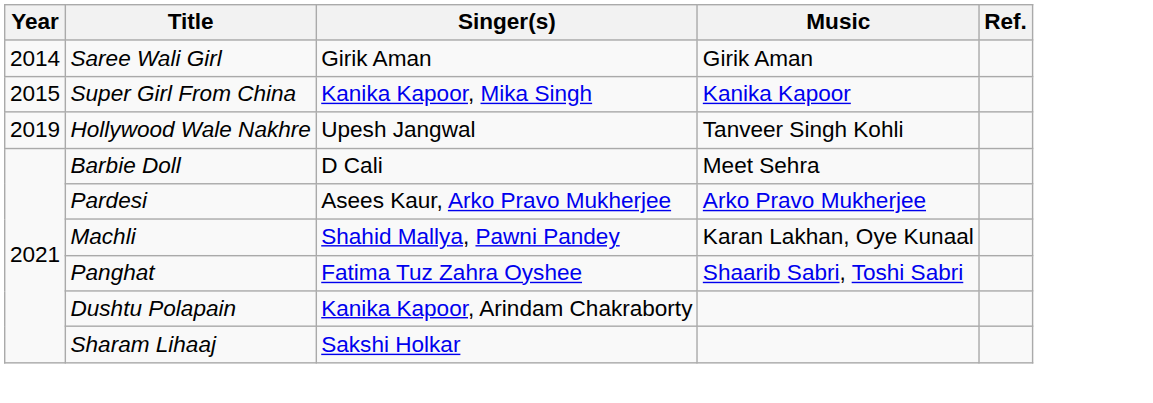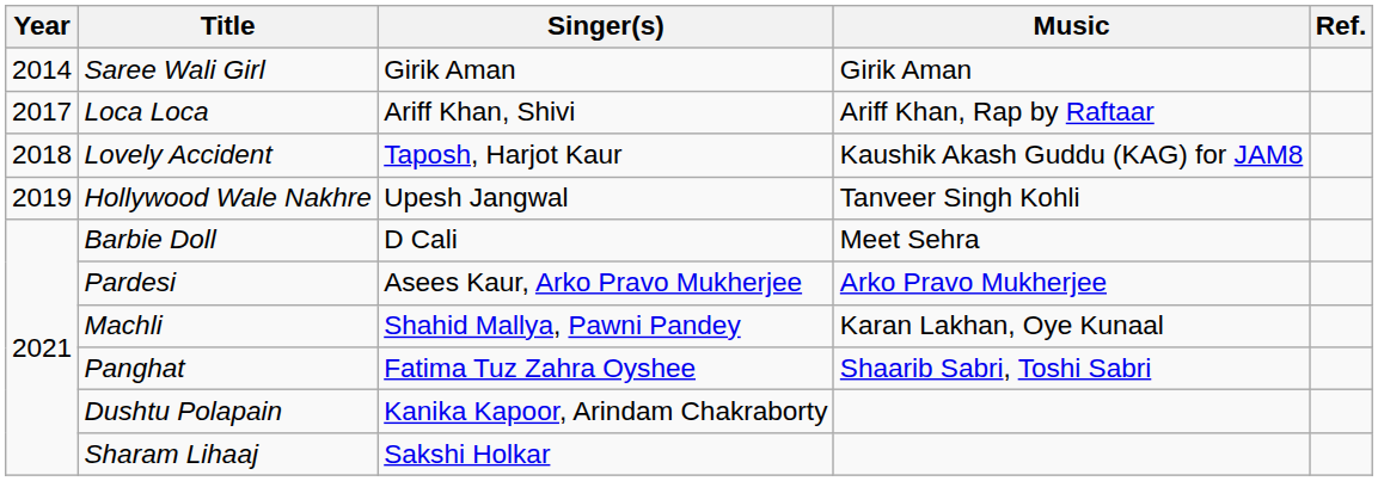- row: 2015 | Super Girl From China | Kanika Kapoor, Mika Singh | Kanika Kapoor
+ row: 2017 | Loca Loca | Ariff Khan, Shivi | Ariff Khan, Rap by Raftaar
+ row: 2018 | Lovely Accident | Taposh, Harjot Kaur | Kaushik Akash Guddu (KAG) for JAM8
